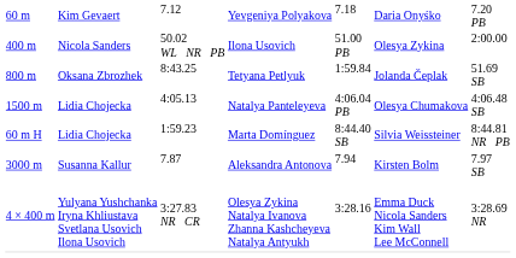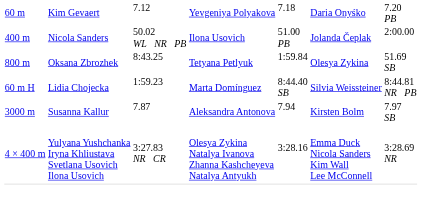Ilona Usovich | column 6: Olesya Zykina -> Jolanda Čeplak
Tetyana Petlyuk | column 6: Jolanda Čeplak -> Olesya Zykina
- row: 1500 m | Lidia Chojecka | 4:05.13 | Natalya Panteleyeva | 4:06.04 PB | Olesya Chumakova | 4:06.48 SB
